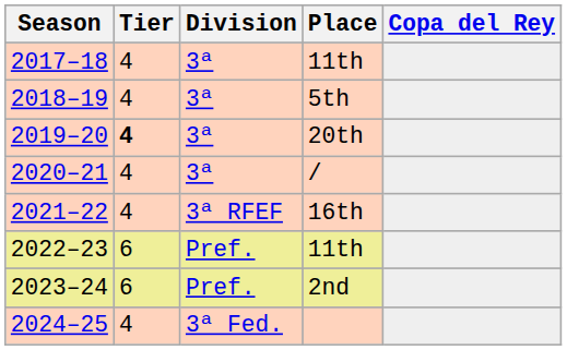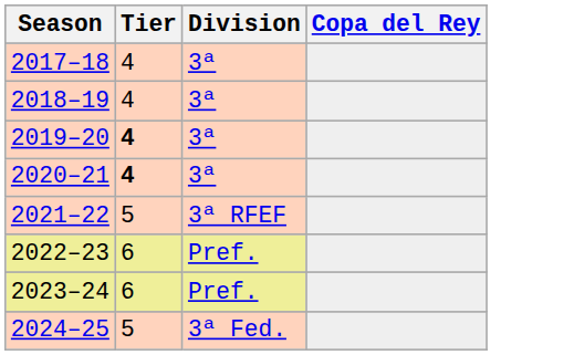- column: Place | 11th | 5th | 20th | / | 16th | 11th | 2nd
2020–21 | Tier: normal -> bold
2021–22 | Tier: 4 -> 5
2024–25 | Tier: 4 -> 5
